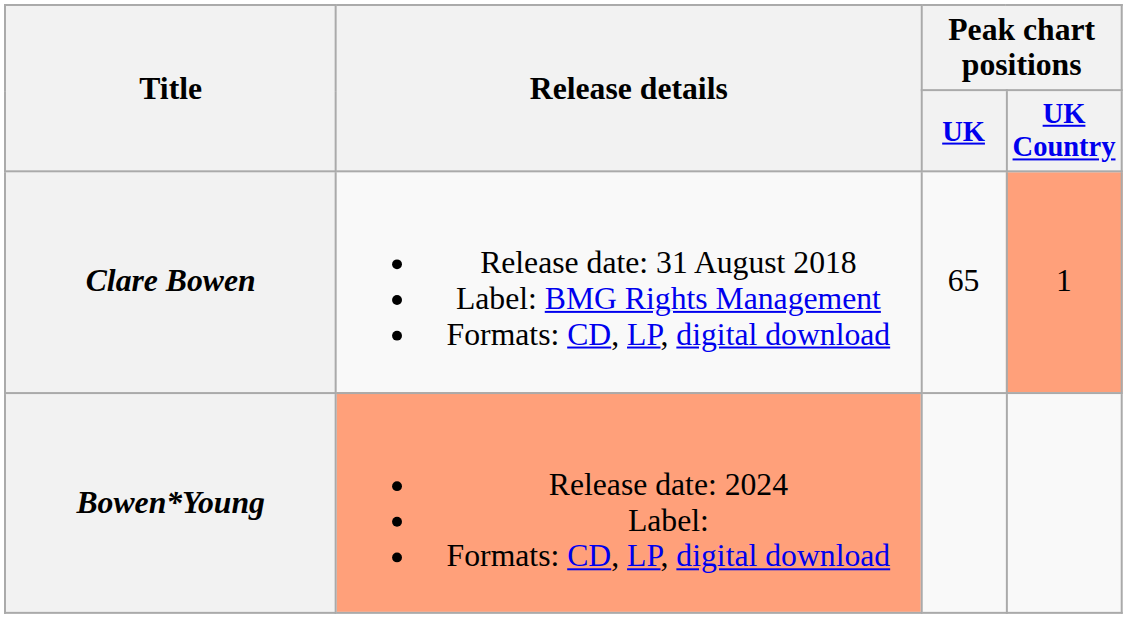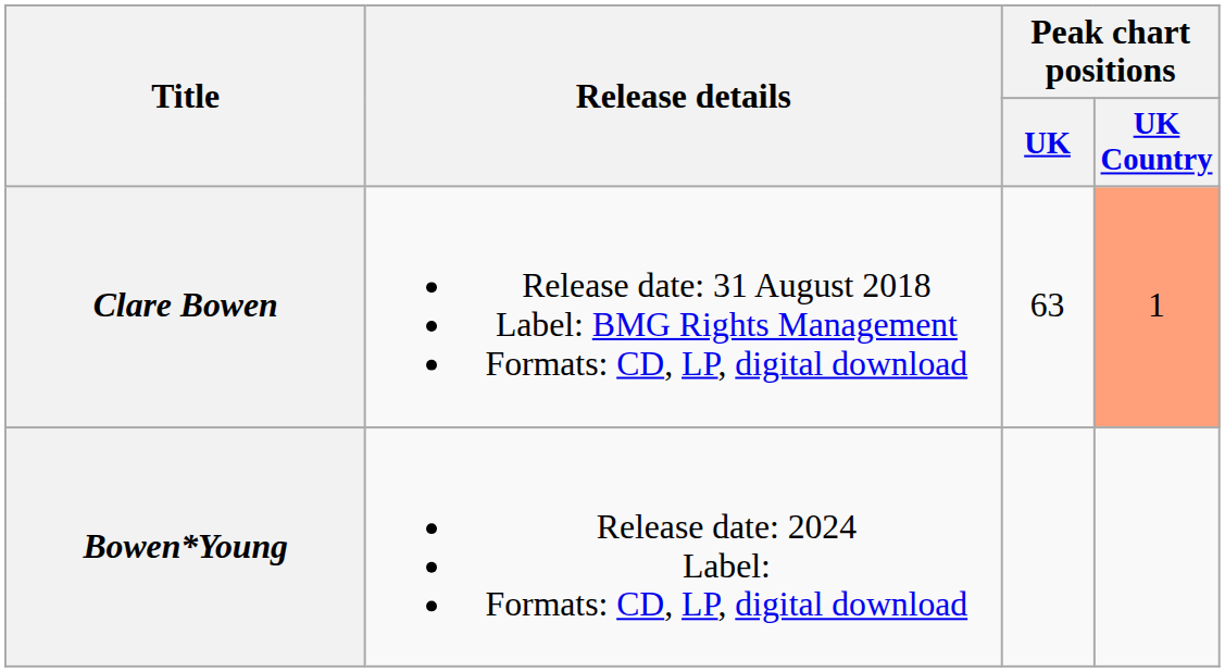Clare Bowen | Peak chart positions / UK: 65 -> 63
Bowen*Young | Release details: lightsalmon background -> no background
